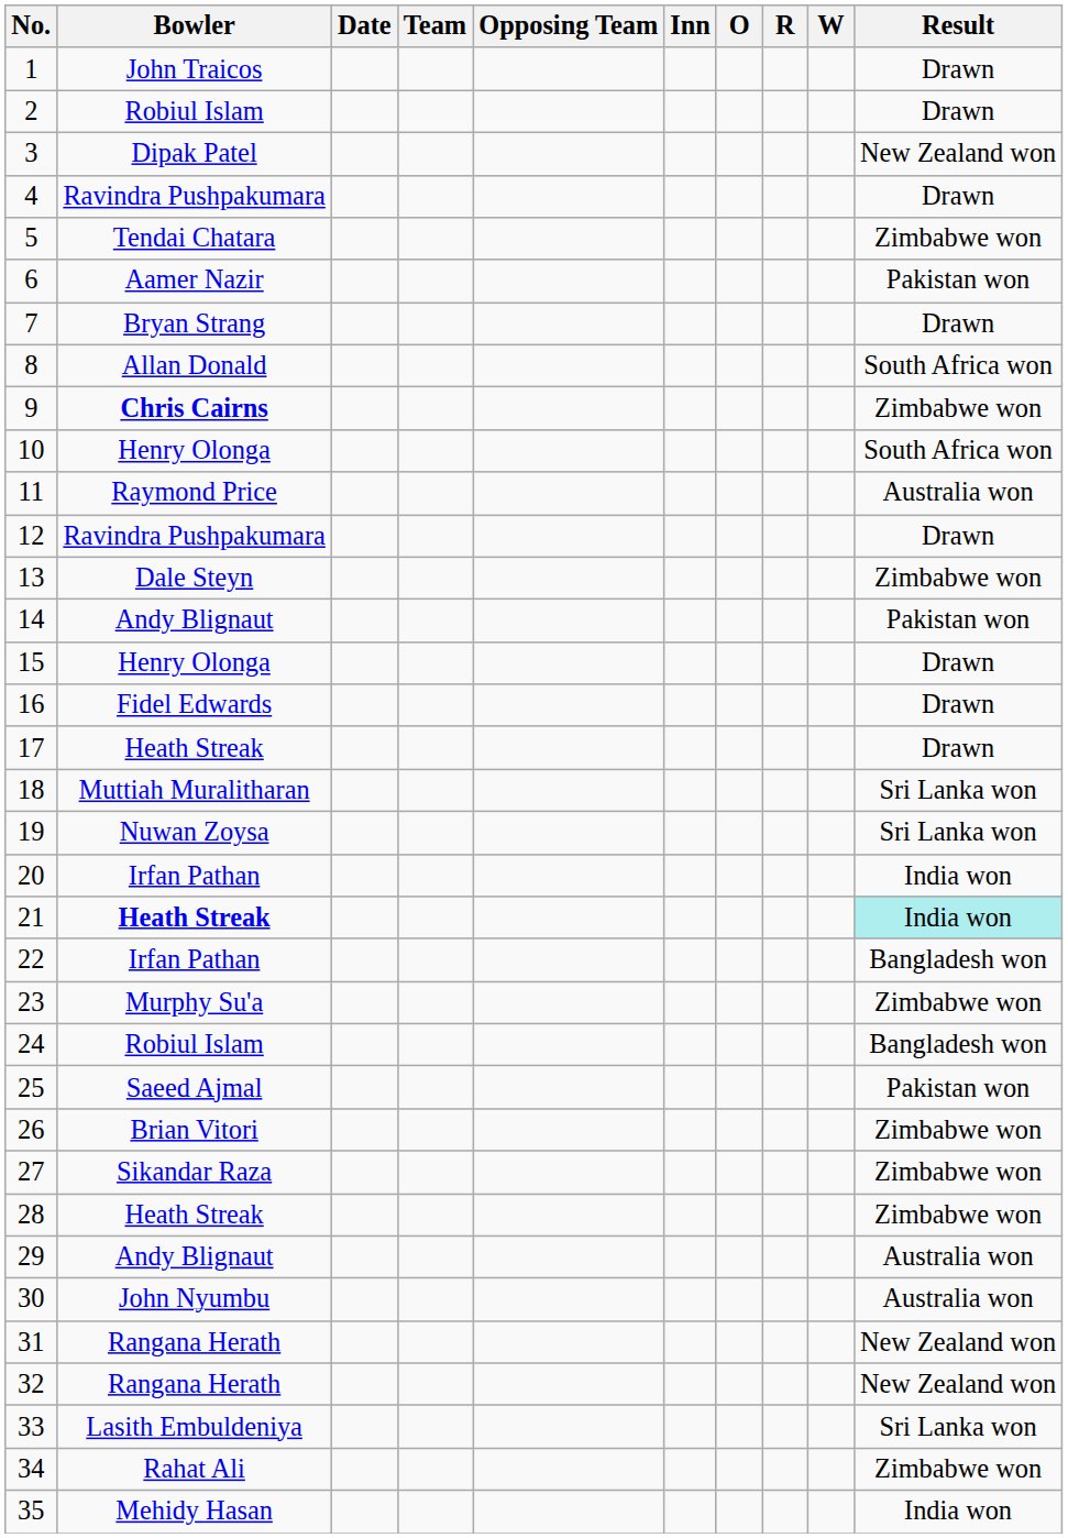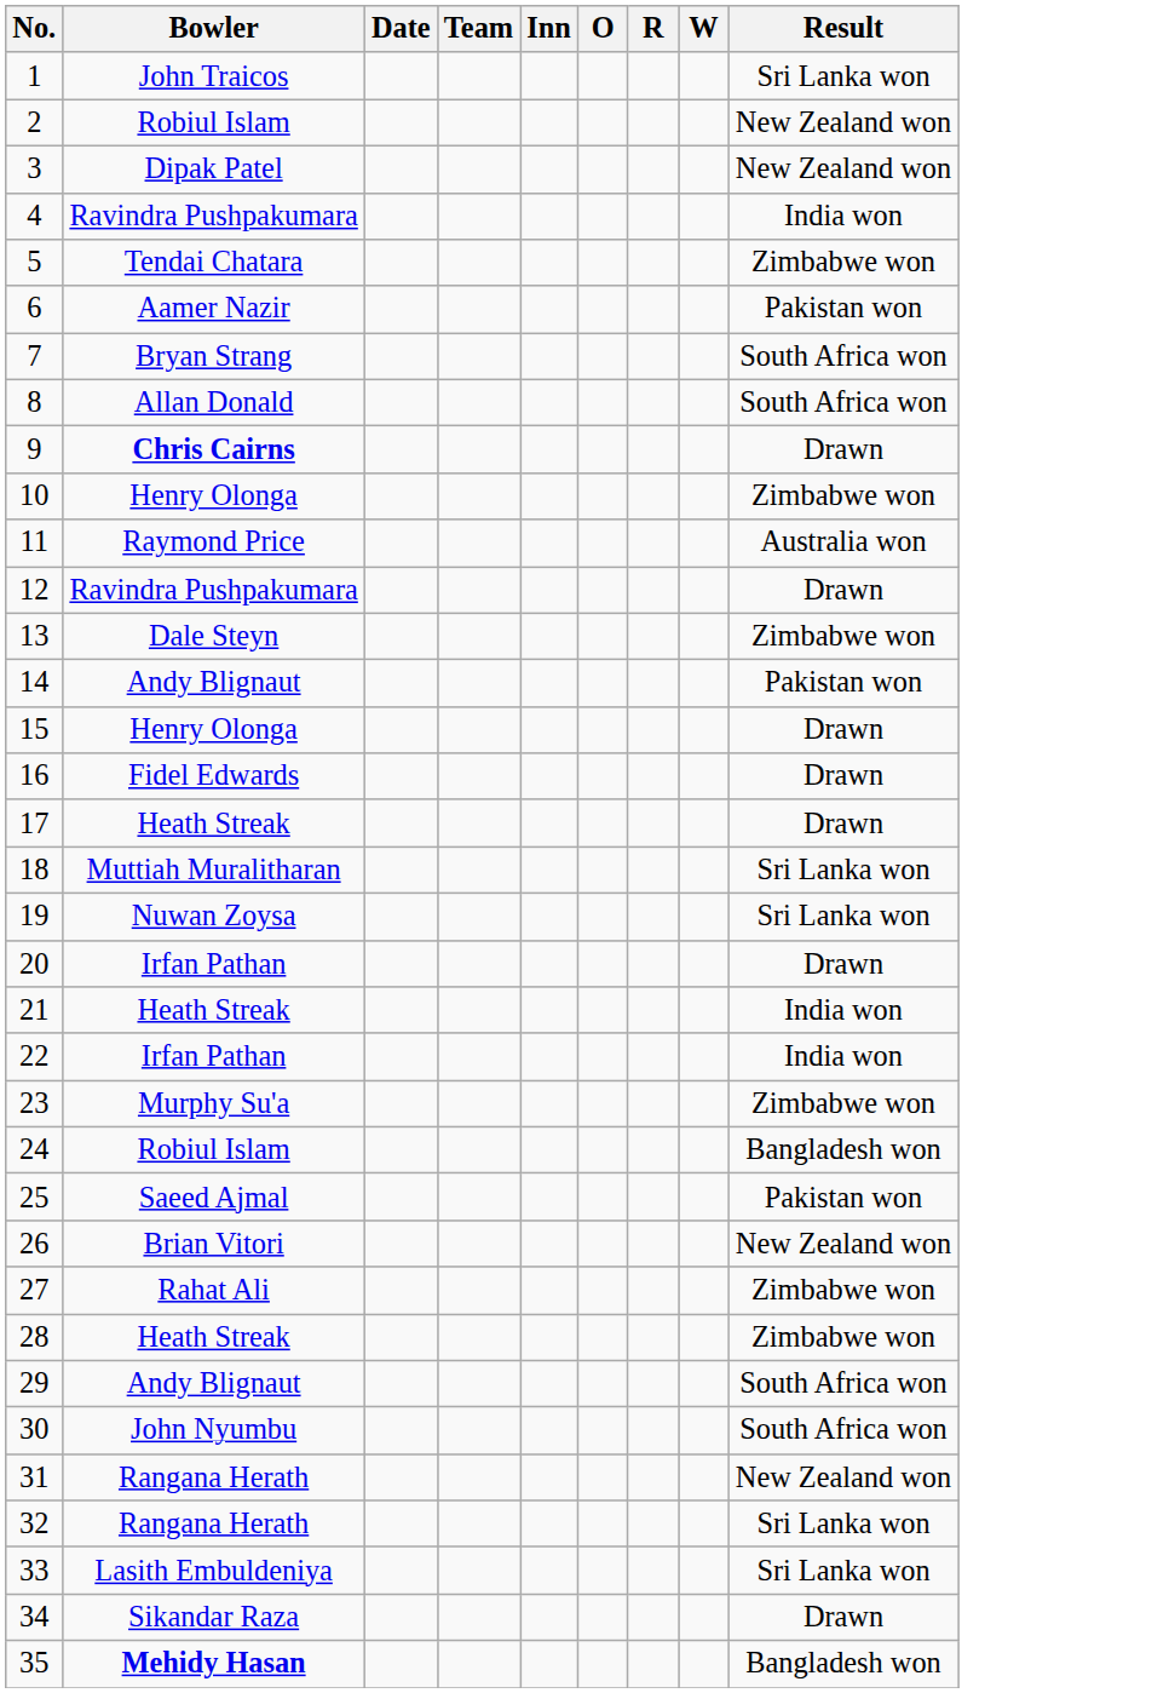- column: Opposing Team
1 | Result: Drawn -> Sri Lanka won
2 | Result: Drawn -> New Zealand won
4 | Result: Drawn -> India won
7 | Result: Drawn -> South Africa won
9 | Result: Zimbabwe won -> Drawn
10 | Result: South Africa won -> Zimbabwe won
20 | Result: India won -> Drawn
21 | Bowler: bold -> normal
21 | Result: paleturquoise background -> no background
22 | Result: Bangladesh won -> India won
26 | Result: Zimbabwe won -> New Zealand won
27 | Bowler: Sikandar Raza -> Rahat Ali
29 | Result: Australia won -> South Africa won
30 | Result: Australia won -> South Africa won
32 | Result: New Zealand won -> Sri Lanka won
34 | Bowler: Rahat Ali -> Sikandar Raza
34 | Result: Zimbabwe won -> Drawn
35 | Bowler: normal -> bold
35 | Result: India won -> Bangladesh won
